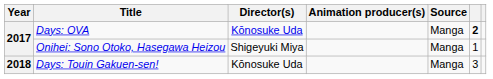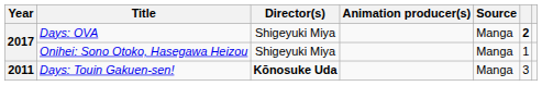Days: OVA | Director(s): Kōnosuke Uda -> Shigeyuki Miya
Days: Touin Gakuen-sen! | Year: 2018 -> 2011
Days: Touin Gakuen-sen! | Director(s): normal -> bold
